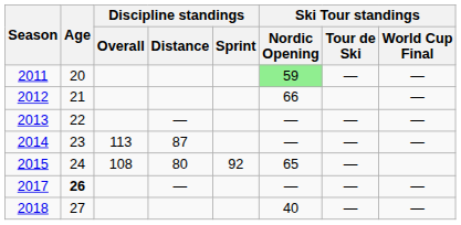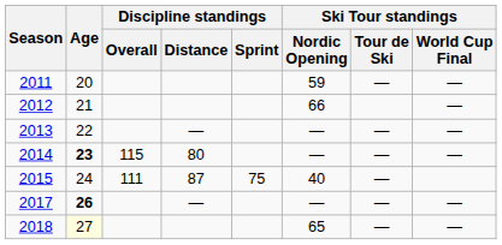2011 | Ski Tour standings / Nordic Opening: lightgreen background -> no background
2014 | Age: normal -> bold
2014 | Discipline standings / Overall: 113 -> 115
2014 | Discipline standings / Distance: 87 -> 80
2015 | Discipline standings / Overall: 108 -> 111
2015 | Discipline standings / Distance: 80 -> 87
2015 | Discipline standings / Sprint: 92 -> 75
2015 | Ski Tour standings / Nordic Opening: 65 -> 40
2018 | Age: no background -> lightyellow background
2018 | Ski Tour standings / Nordic Opening: 40 -> 65
